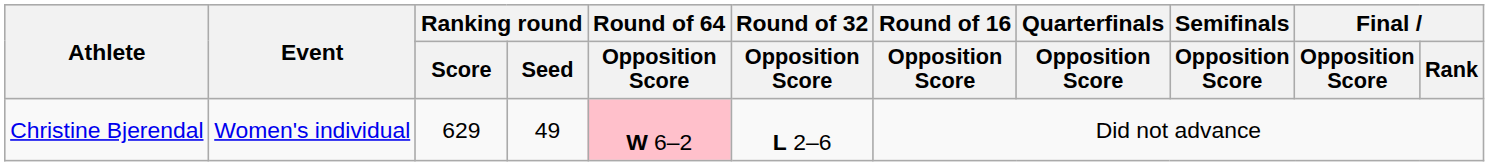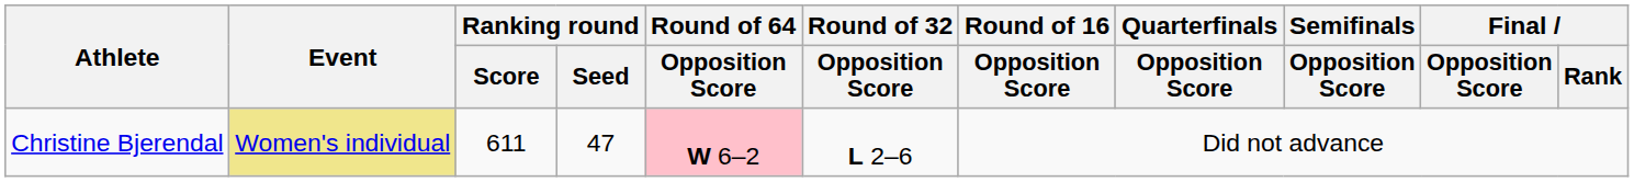Christine Bjerendal | Event: no background -> khaki background
Christine Bjerendal | Ranking round / Score: 629 -> 611
Christine Bjerendal | Ranking round / Seed: 49 -> 47
